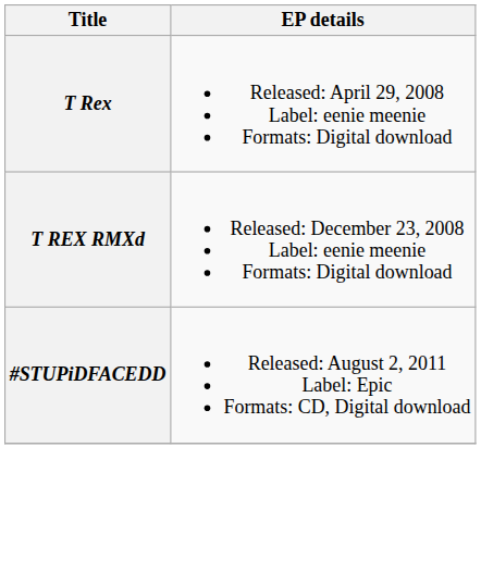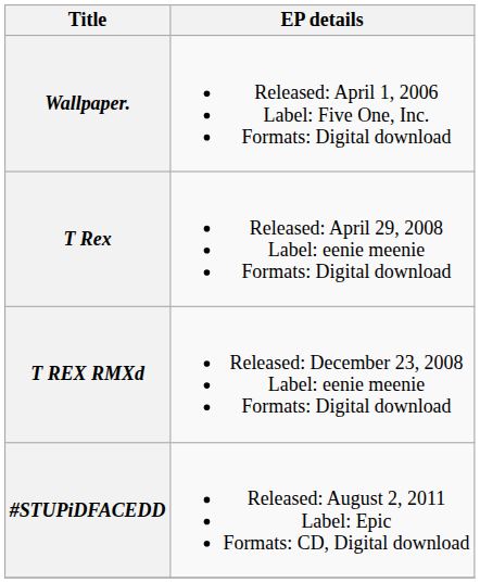+ row: Wallpaper. | Released: April 1, 2006 Label: Five One, Inc. Formats: Digital download
